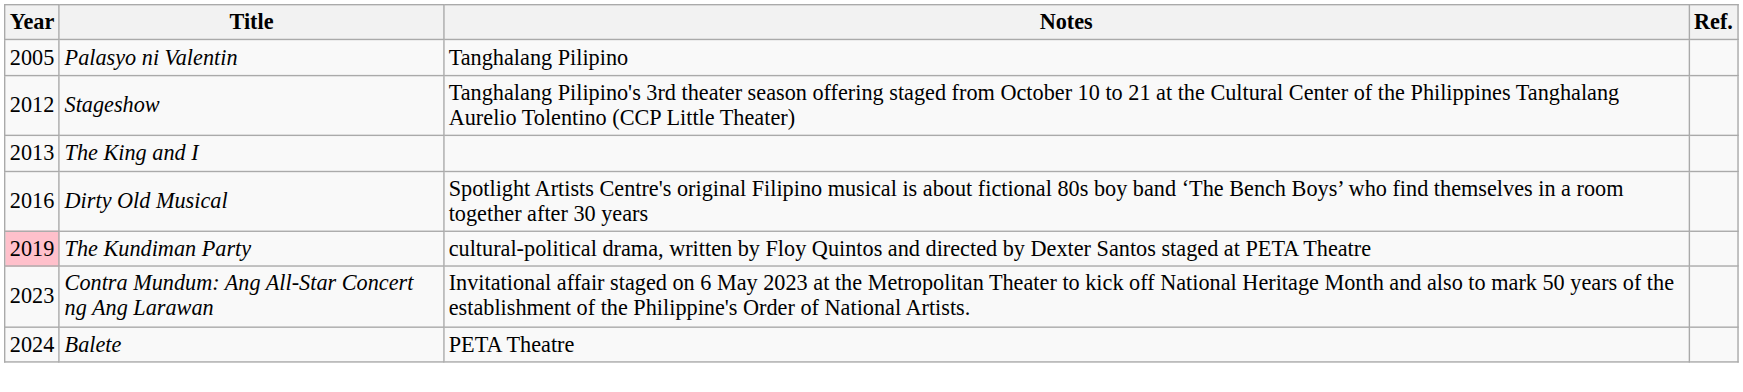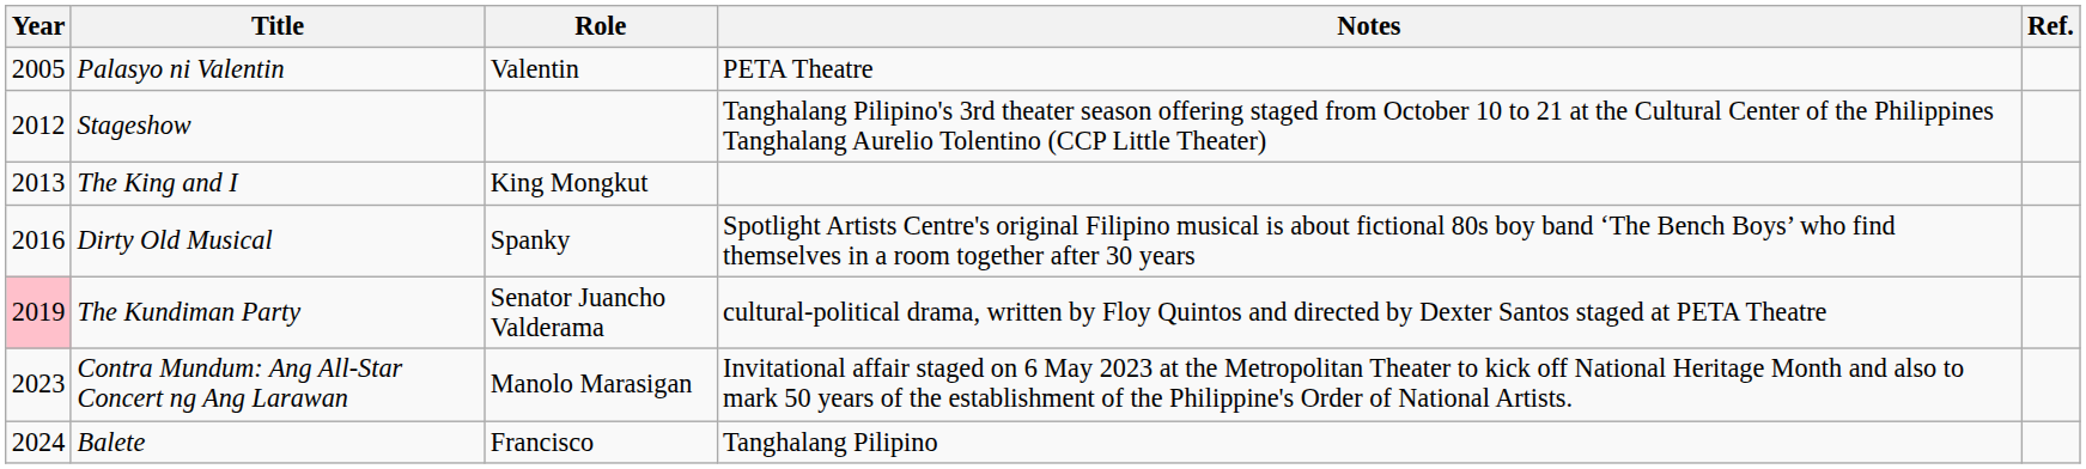+ column: Role | Valentin | King Mongkut | Spanky | Senator Juancho Valderama | Manolo Marasigan | Francisco
Palasyo ni Valentin | Notes: Tanghalang Pilipino -> PETA Theatre
Balete | Notes: PETA Theatre -> Tanghalang Pilipino
